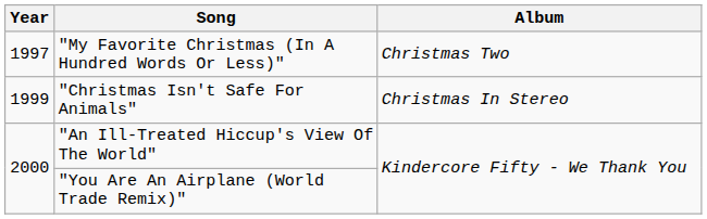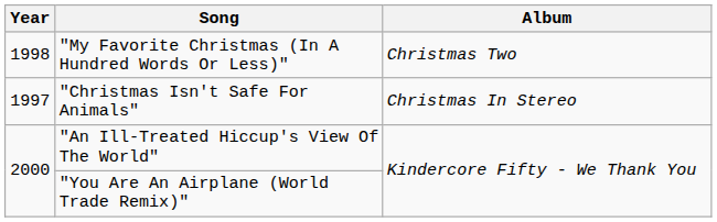"My Favorite Christmas (In A Hundred Words Or Less)" | Year: 1997 -> 1998
"Christmas Isn't Safe For Animals" | Year: 1999 -> 1997
